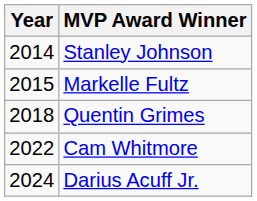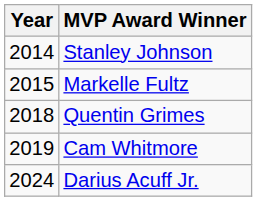Cam Whitmore | Year: 2022 -> 2019
